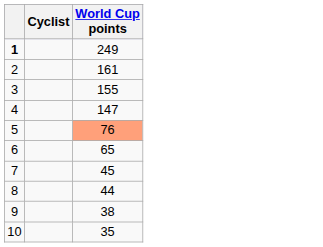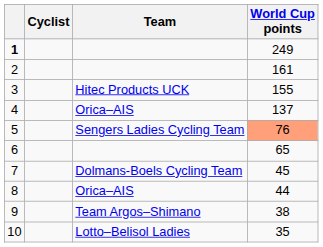+ column: Team | Hitec Products UCK | Orica–AIS | Sengers Ladies Cycling Team | Dolmans-Boels Cycling Team | Orica–AIS | Team Argos–Shimano | Lotto–Belisol Ladies
4 | World Cup points: 147 -> 137
